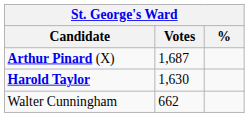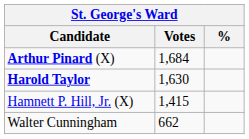Arthur Pinard (X) | Votes: 1,687 -> 1,684
+ row: Hamnett P. Hill, Jr. (X) | 1,415
